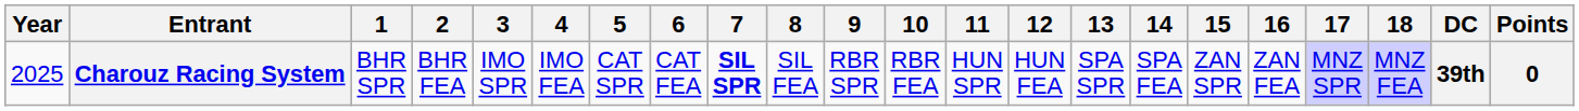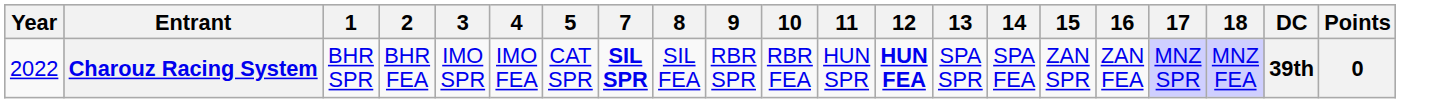- column: 6 | CAT FEA
Charouz Racing System | Year: 2025 -> 2022
Charouz Racing System | 12: normal -> bold
